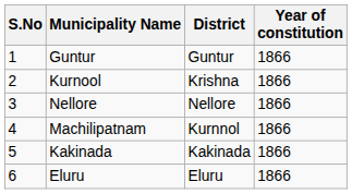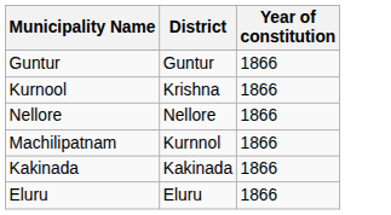- column: S.No | 1 | 2 | 3 | 4 | 5 | 6
